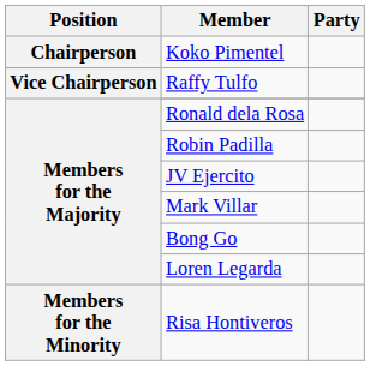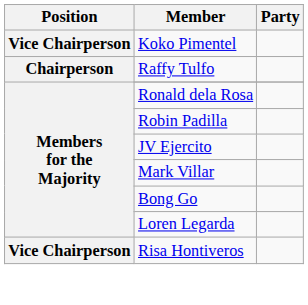Koko Pimentel | Position: Chairperson -> Vice Chairperson
Raffy Tulfo | Position: Vice Chairperson -> Chairperson
Risa Hontiveros | Position: Members for the Minority -> Vice Chairperson
